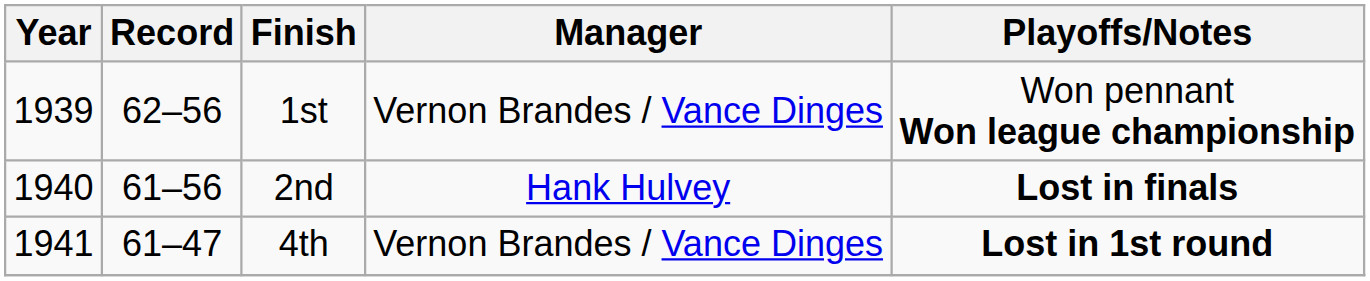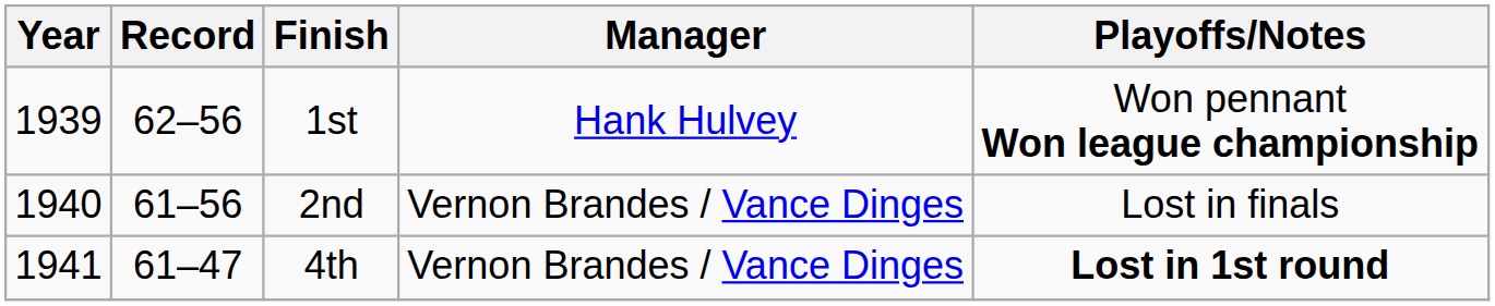1st | Manager: Vernon Brandes / Vance Dinges -> Hank Hulvey
2nd | Manager: Hank Hulvey -> Vernon Brandes / Vance Dinges
2nd | Playoffs/Notes: bold -> normal
